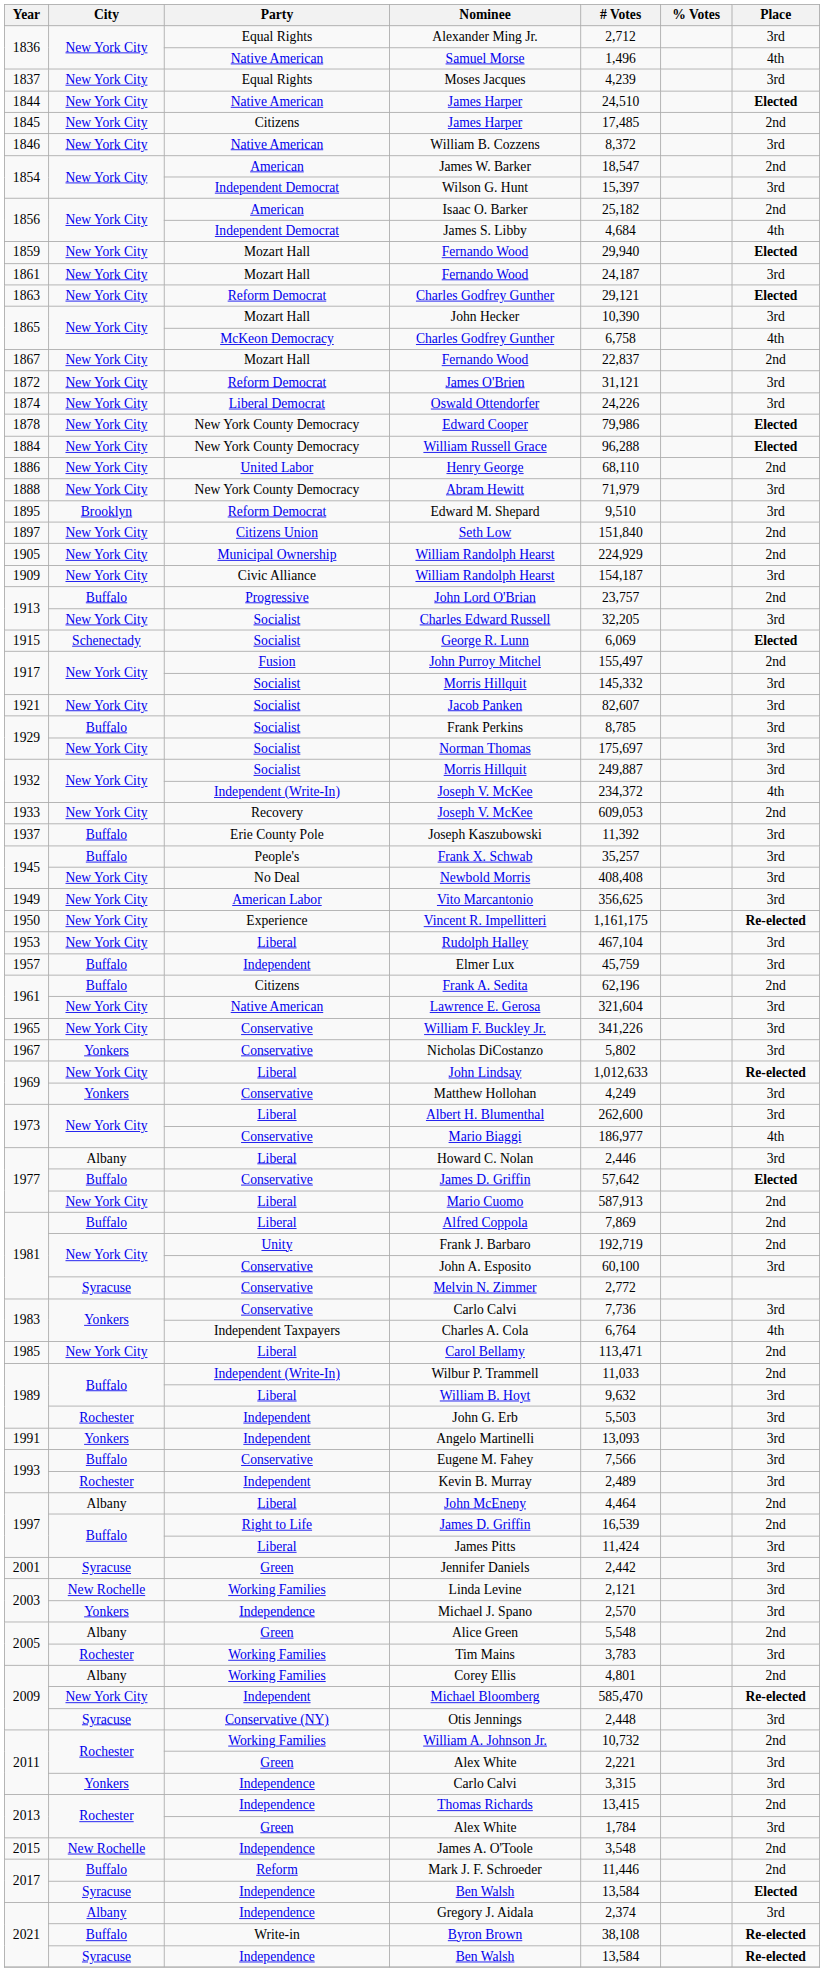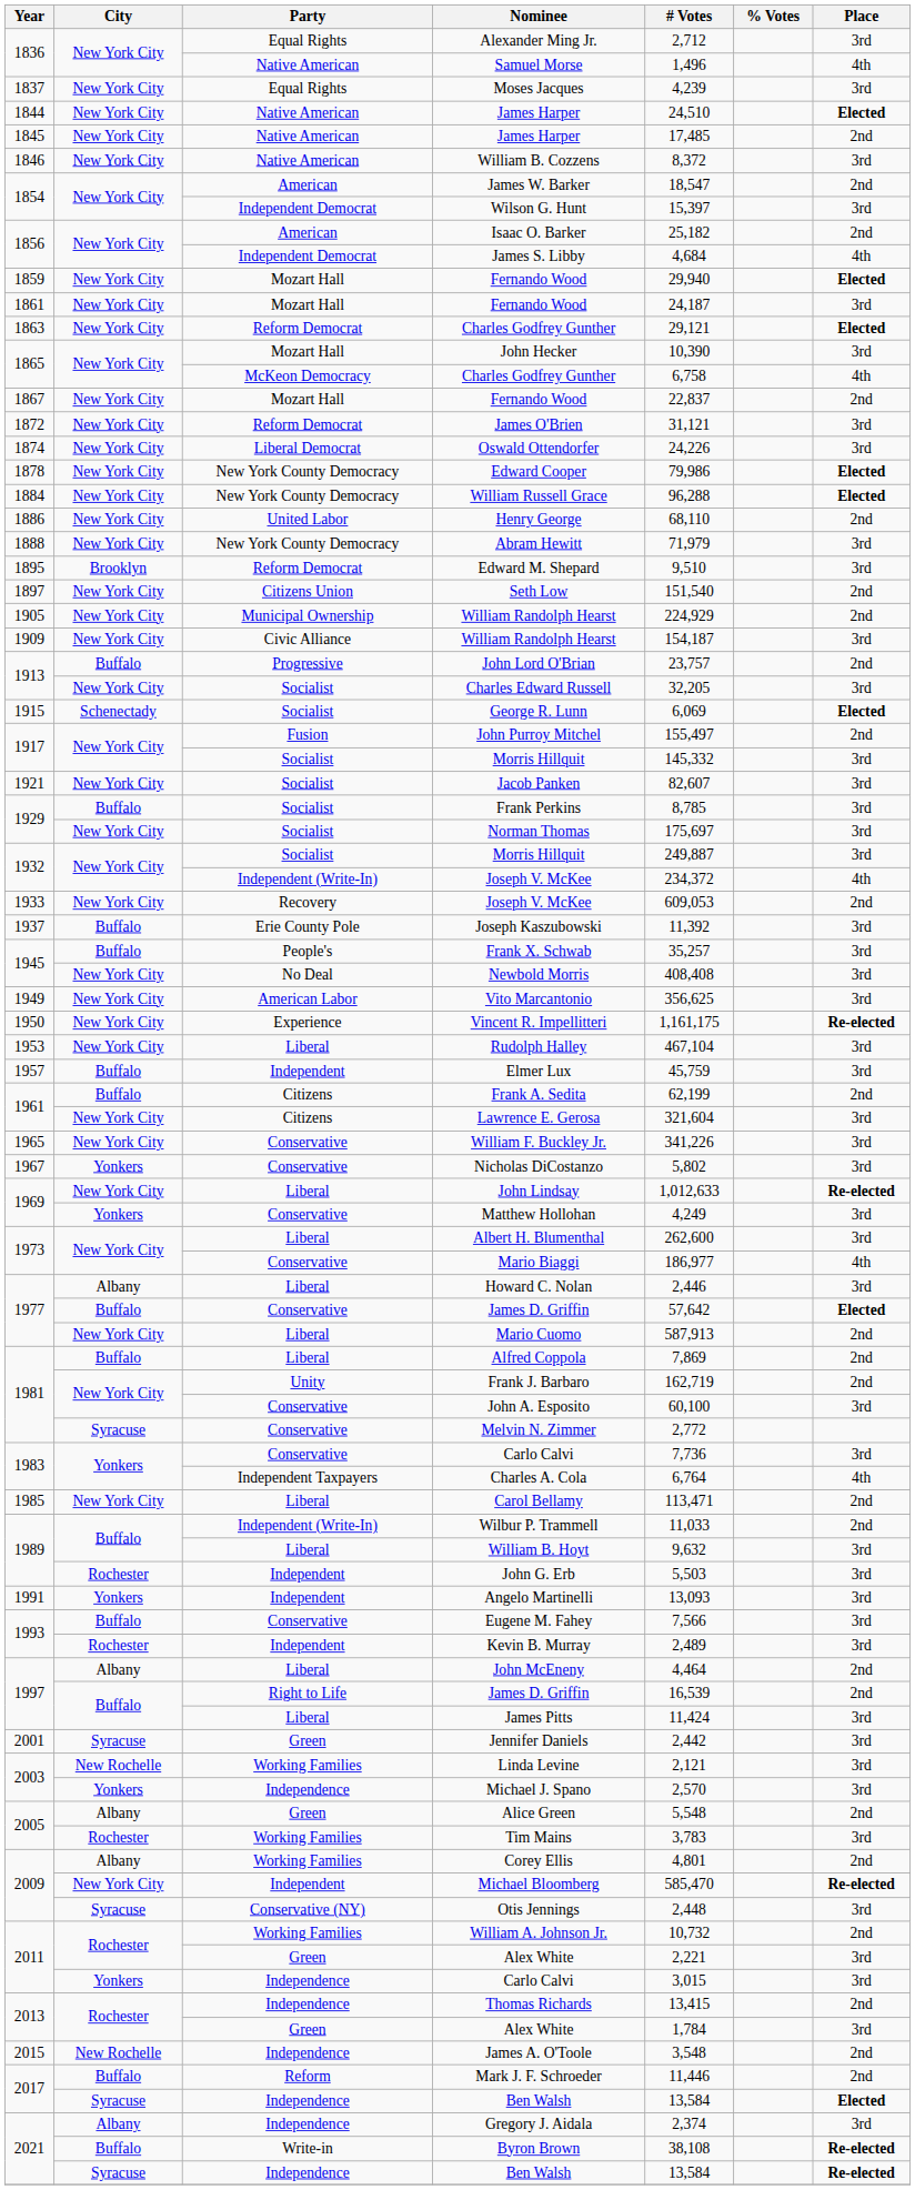1845 / James Harper | Party: Citizens -> Native American
Seth Low | # Votes: 151,840 -> 151,540
Frank A. Sedita | # Votes: 62,196 -> 62,199
Lawrence E. Gerosa | Party: Native American -> Citizens
Frank J. Barbaro | # Votes: 192,719 -> 162,719
2011 / Carlo Calvi | # Votes: 3,315 -> 3,015
